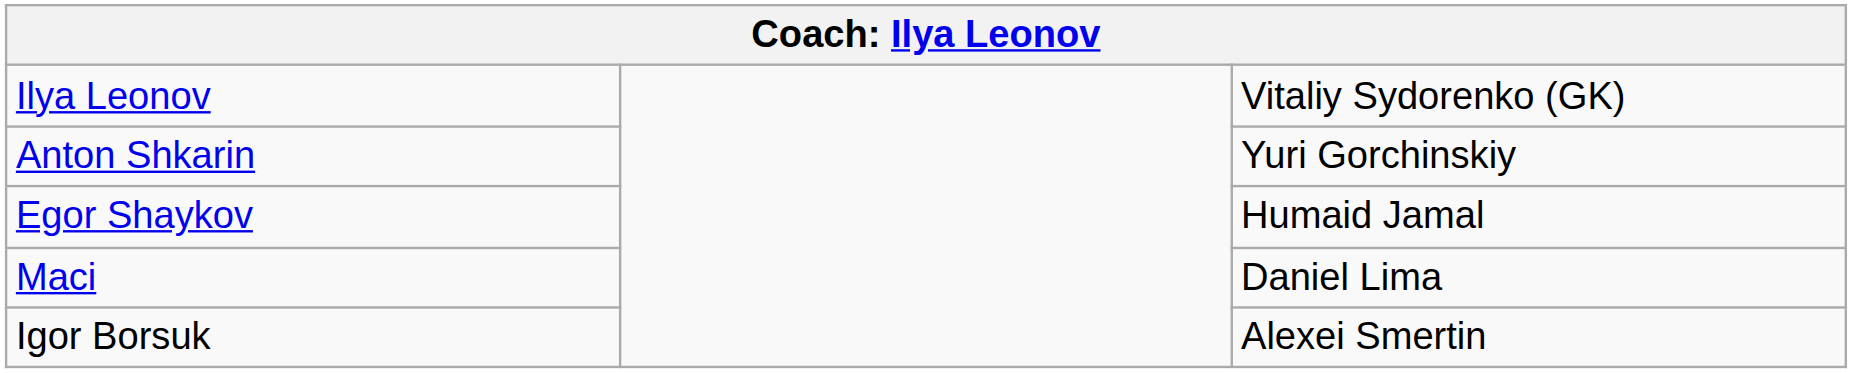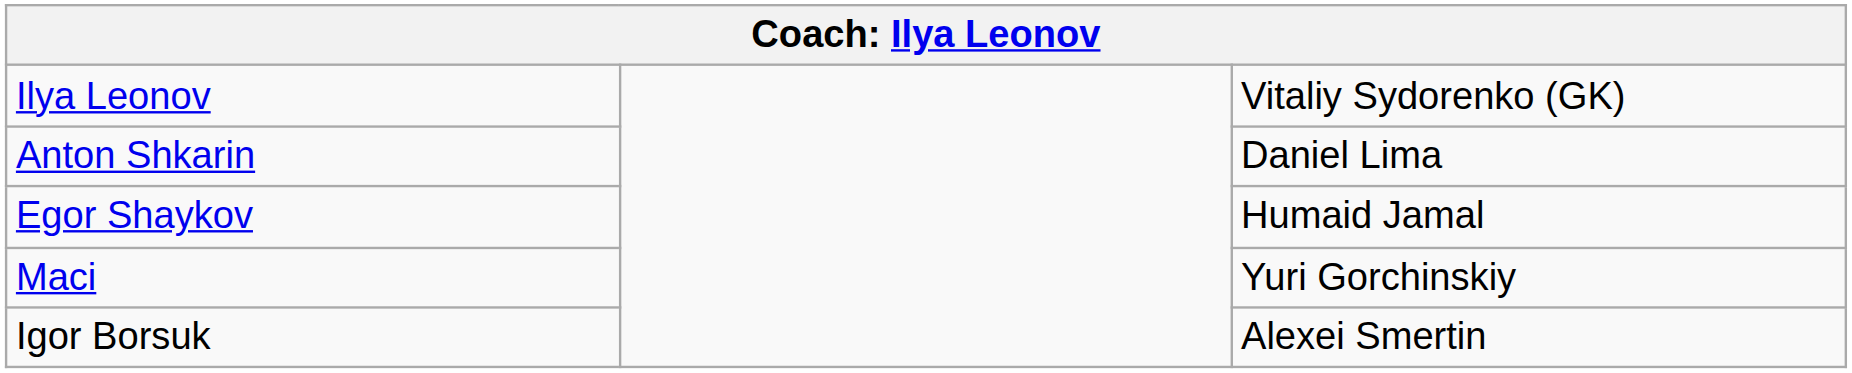Anton Shkarin | column 3: Yuri Gorchinskiy -> Daniel Lima
Maci | column 3: Daniel Lima -> Yuri Gorchinskiy
